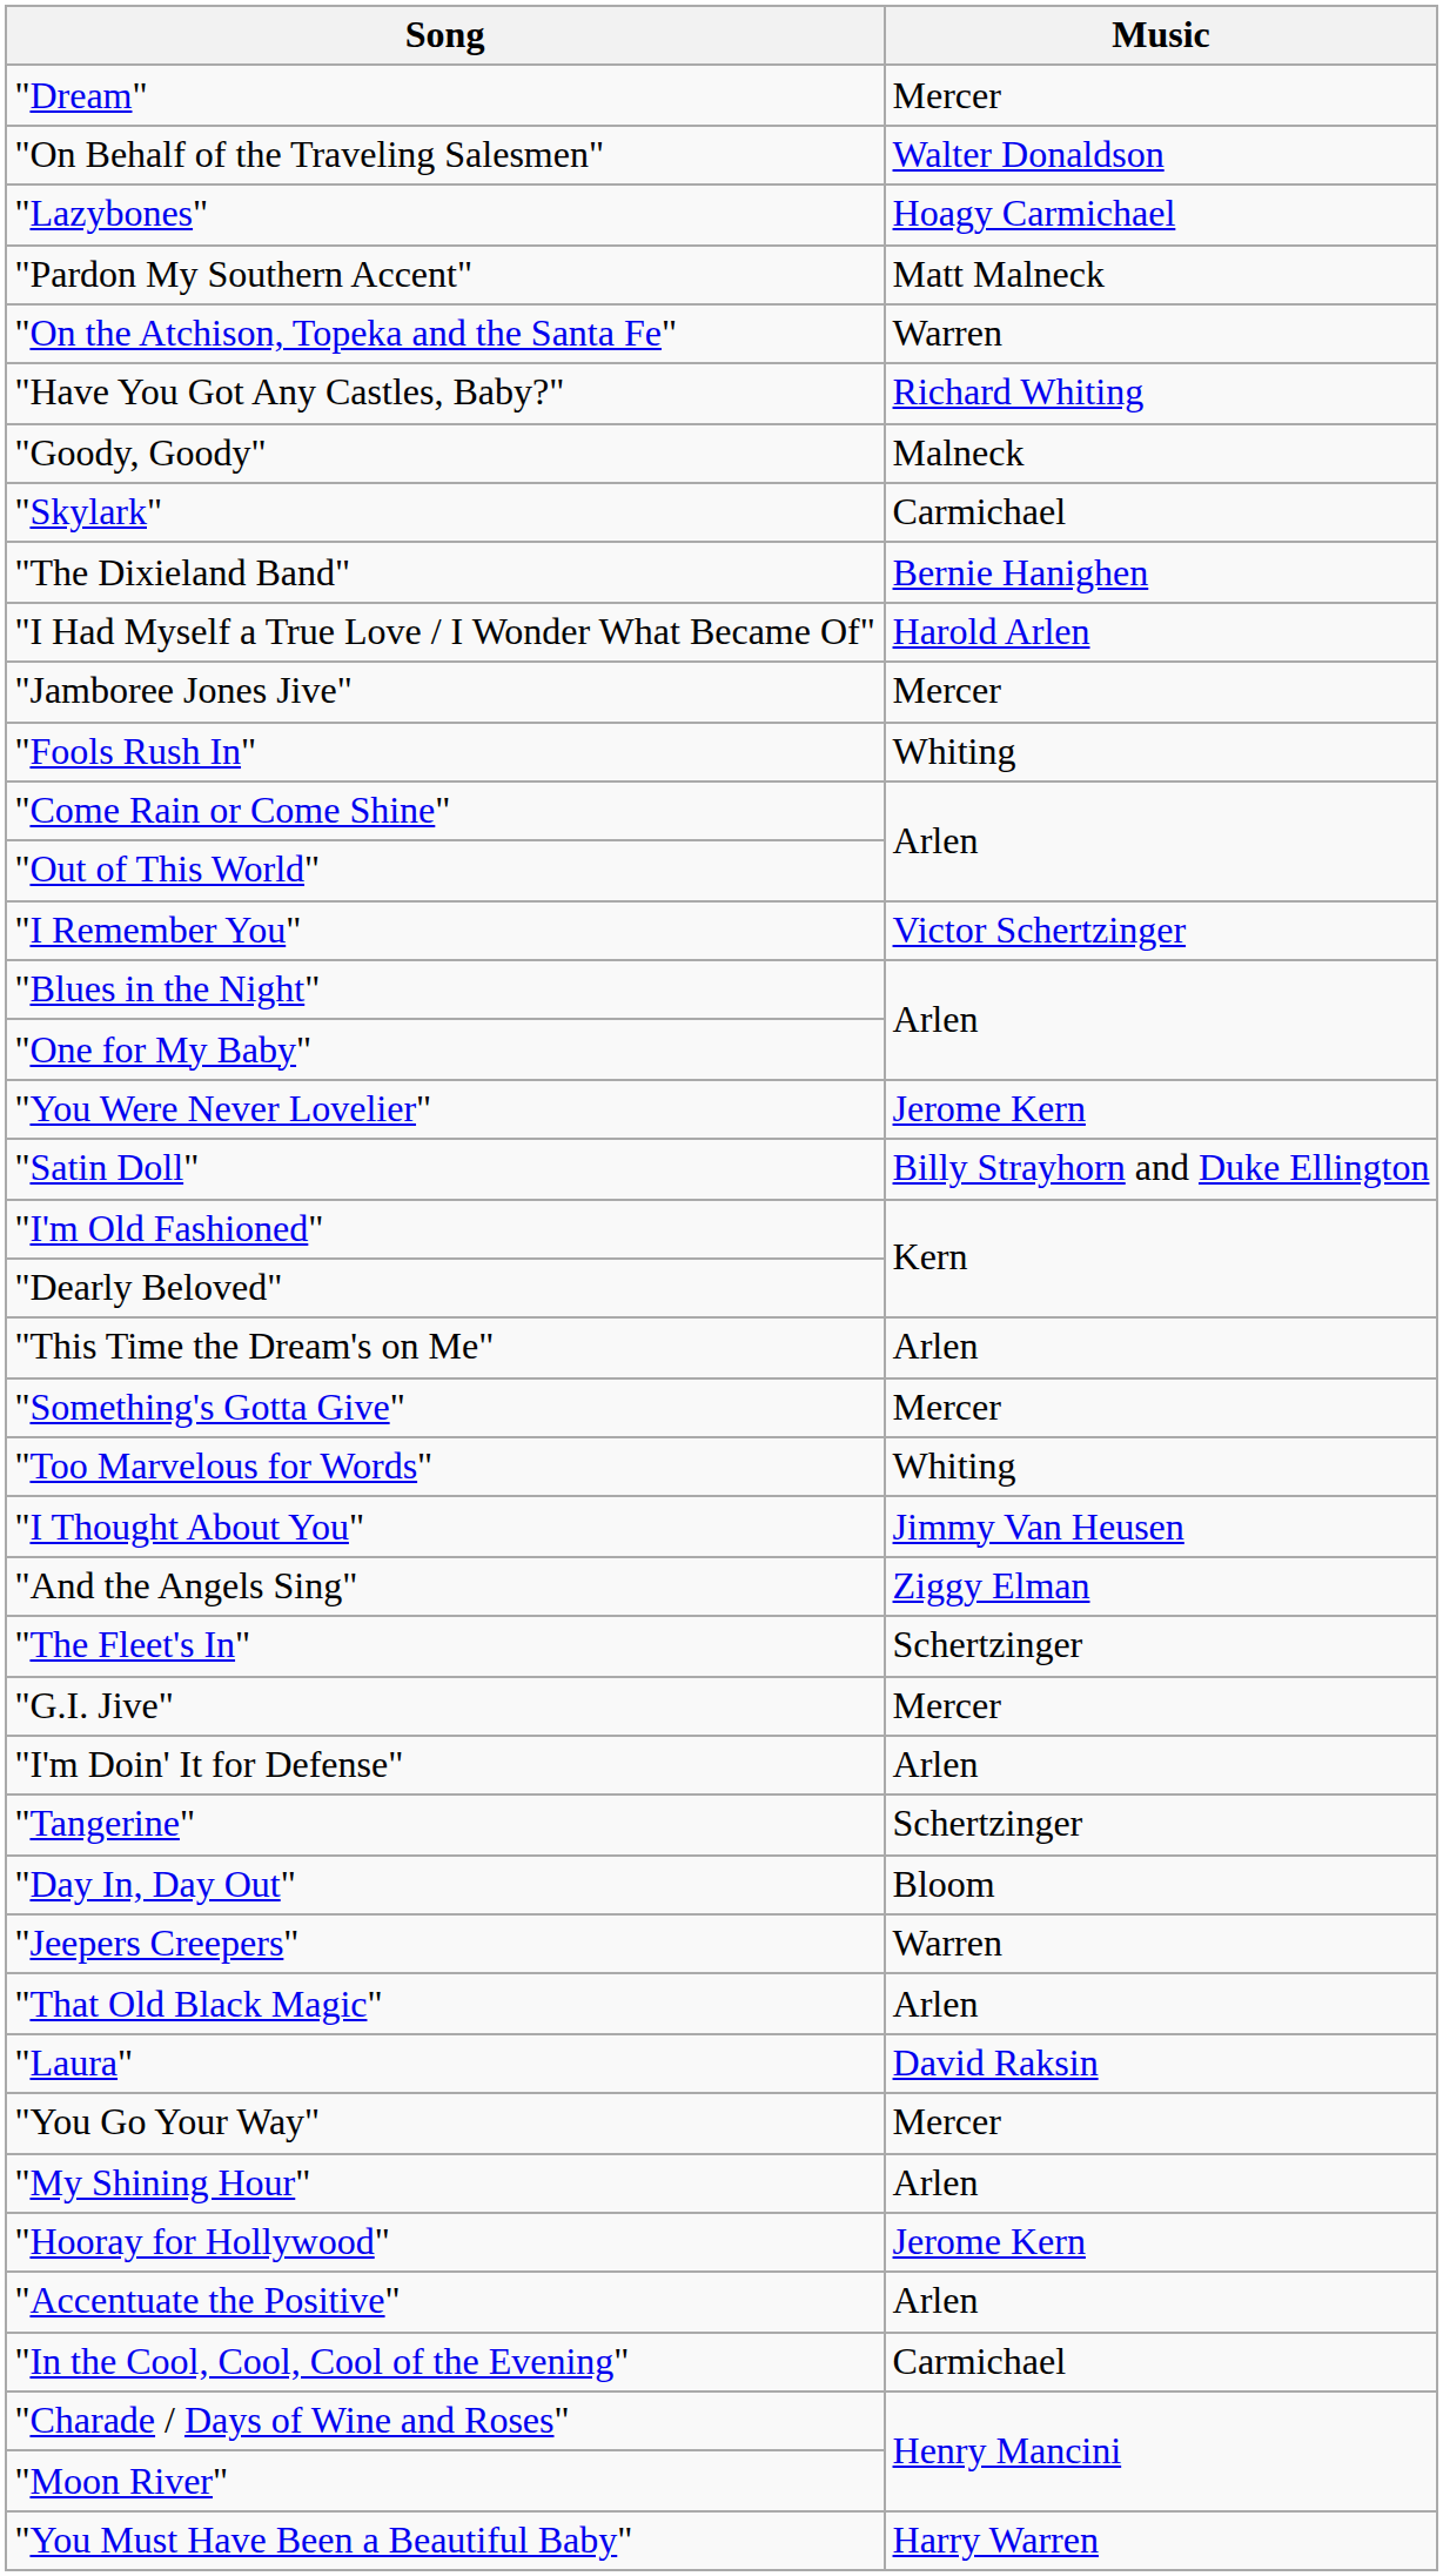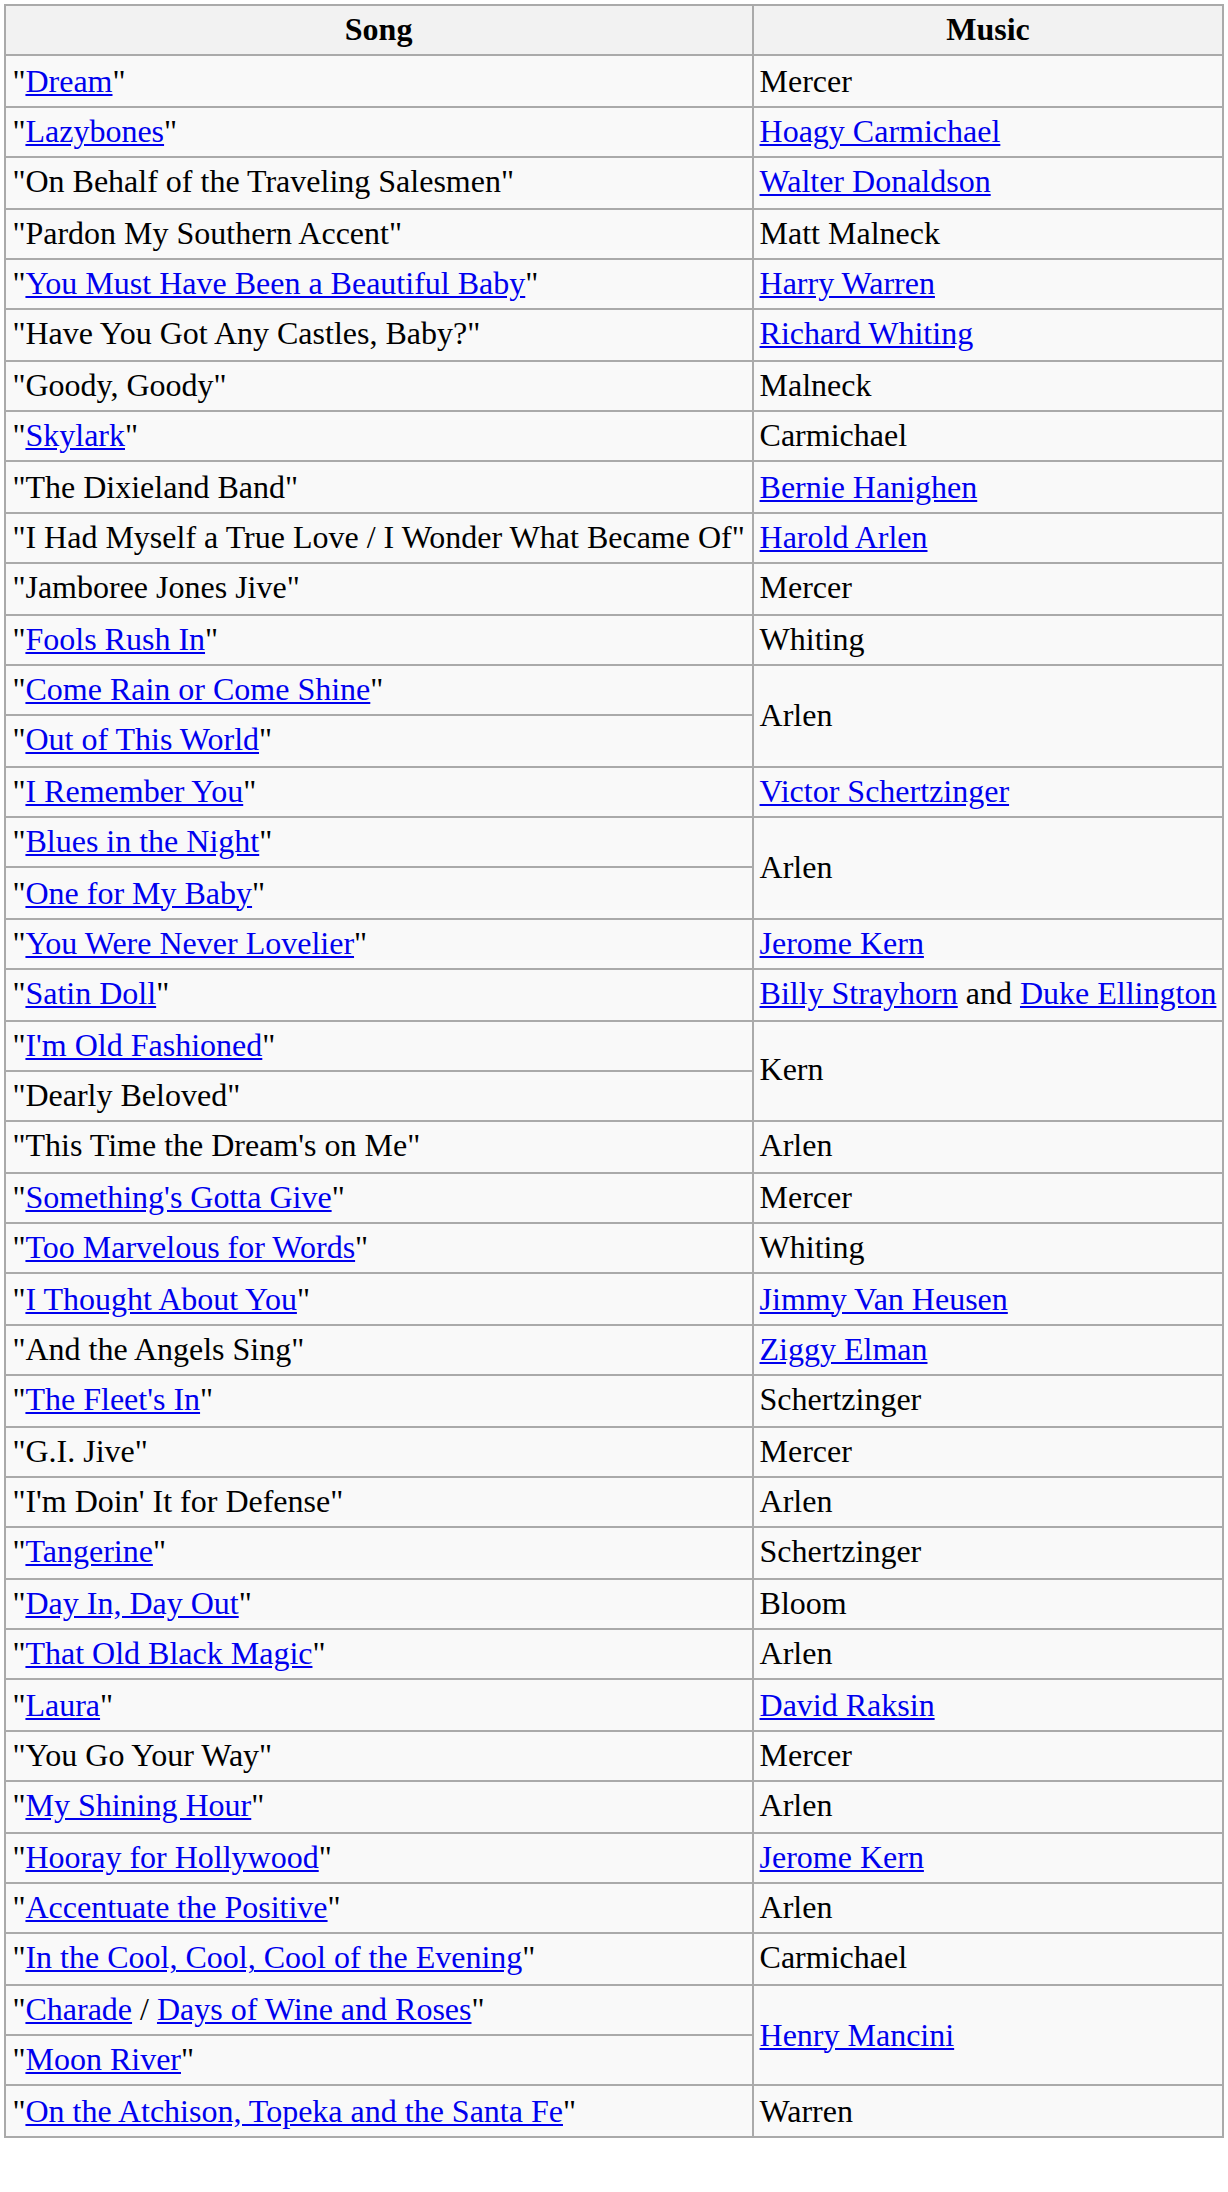rows swapped: "Lazybones" <-> "On Behalf of the Traveling Salesmen"
rows swapped: "You Must Have Been a Beautiful Baby" <-> "On the Atchison, Topeka and the Santa Fe"
- row: "Jeepers Creepers" | Warren
